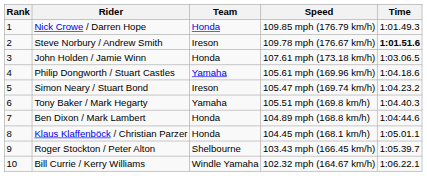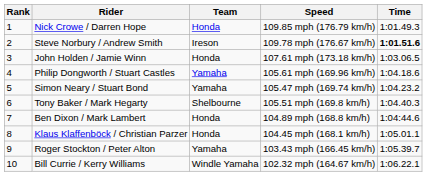Simon Neary / Stuart Bond | Team: Ireson -> Yamaha
Tony Baker / Mark Hegarty | Team: Yamaha -> Shelbourne
Roger Stockton / Peter Alton | Team: Shelbourne -> Yamaha
